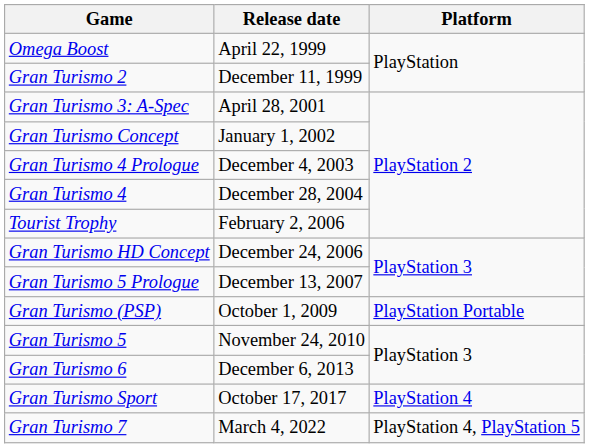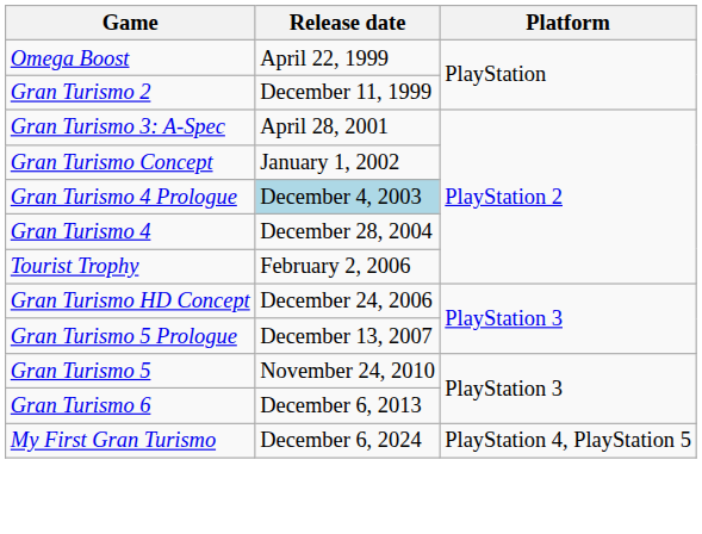Gran Turismo 4 Prologue | Release date: no background -> lightblue background
- row: Gran Turismo (PSP) | October 1, 2009 | PlayStation Portable
- row: Gran Turismo Sport | October 17, 2017 | PlayStation 4
- row: Gran Turismo 7 | March 4, 2022 | PlayStation 4, PlayStation 5
+ row: My First Gran Turismo | December 6, 2024 | PlayStation 4, PlayStation 5
